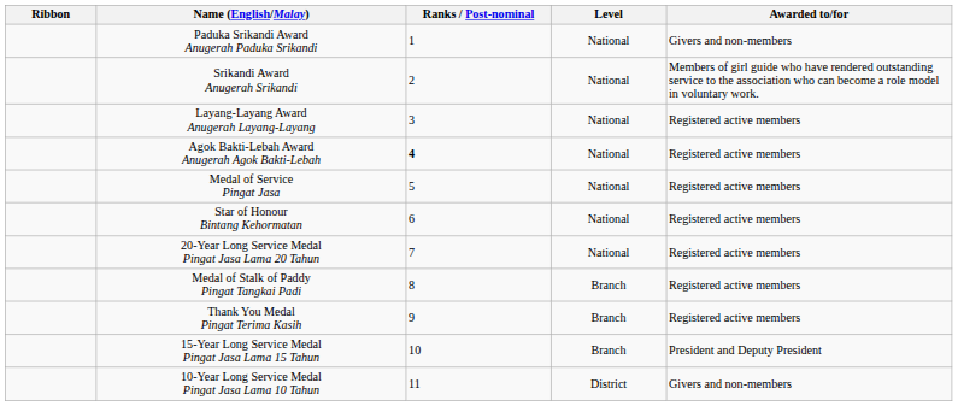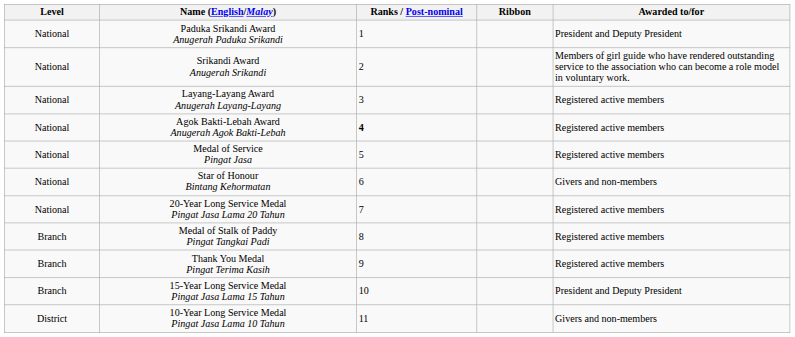columns swapped: Ribbon <-> Level
Paduka Srikandi Award Anugerah Paduka Srikandi | Awarded to/for: Givers and non-members -> President and Deputy President
Star of Honour Bintang Kehormatan | Awarded to/for: Registered active members -> Givers and non-members
